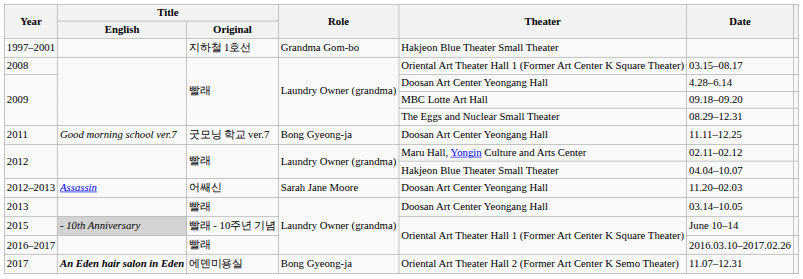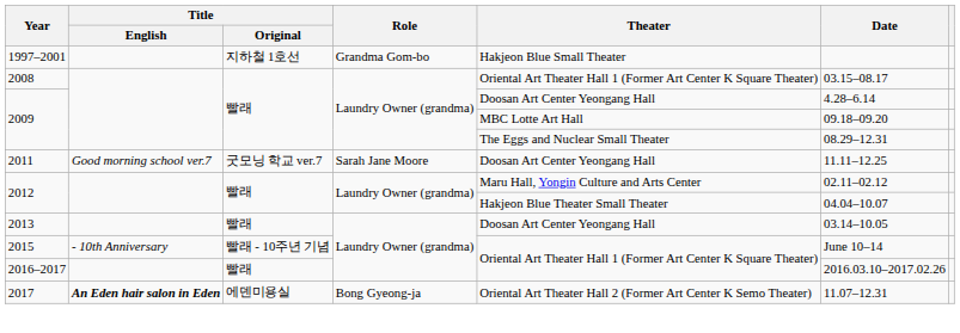1997–2001 | Theater: Hakjeon Blue Theater Small Theater -> Hakjeon Blue Small Theater
2011 | Role: Bong Gyeong-ja -> Sarah Jane Moore
- row: 2012–2013 | Assassin | 어쌔신 | Sarah Jane Moore | Doosan Art Center Yeongang Hall | 11.20–02.03
2015 | Title / English: lightgrey background -> no background
